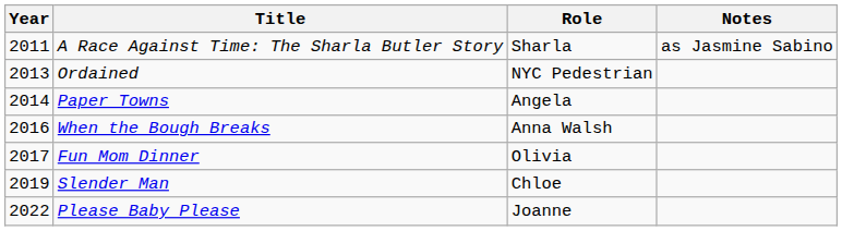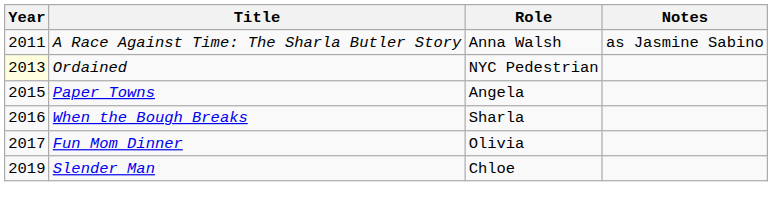A Race Against Time: The Sharla Butler Story | Role: Sharla -> Anna Walsh
Ordained | Year: no background -> lightyellow background
Paper Towns | Year: 2014 -> 2015
When the Bough Breaks | Role: Anna Walsh -> Sharla
- row: 2022 | Please Baby Please | Joanne
